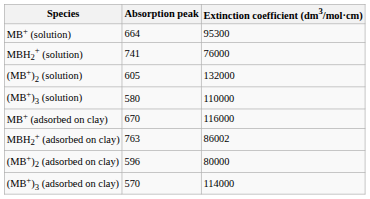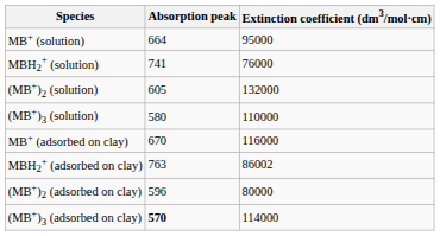MB+ (solution) | Extinction coefficient (dm3/mol·cm): 95300 -> 95000
(MB+)3 (adsorbed on clay) | Absorption peak: normal -> bold
